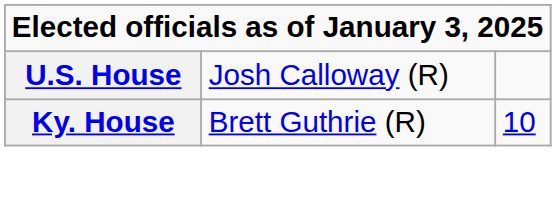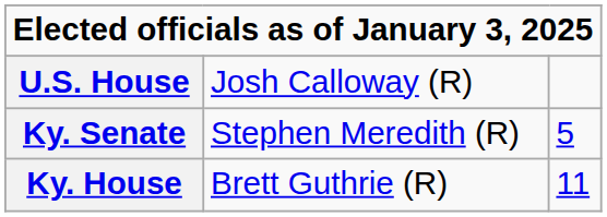+ row: Ky. Senate | Stephen Meredith (R) | 5
Ky. House | column 3: 10 -> 11
